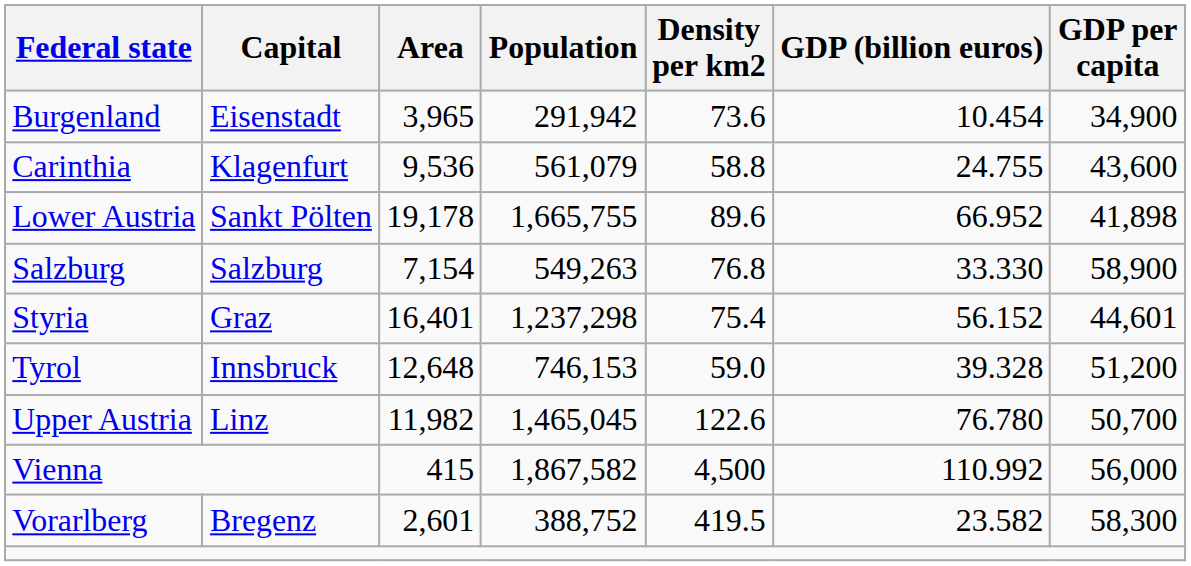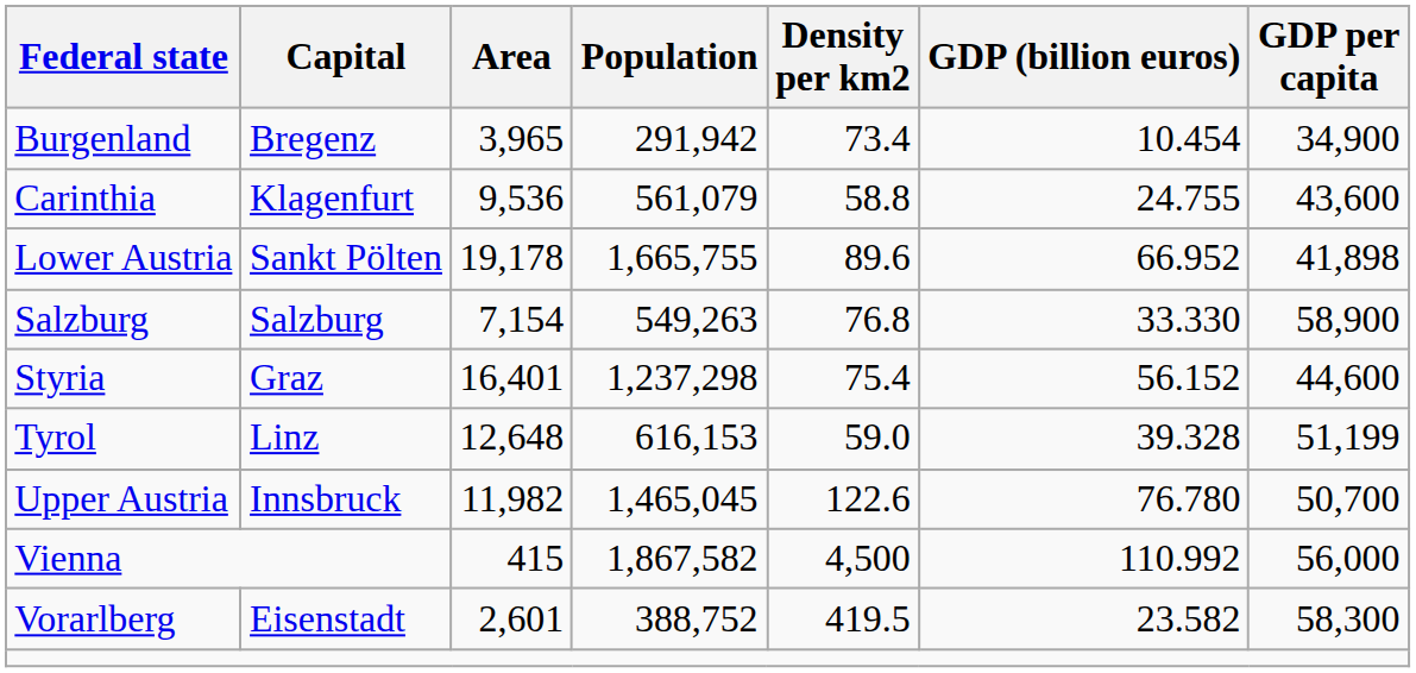Burgenland | Capital: Eisenstadt -> Bregenz
Burgenland | Density per km2: 73.6 -> 73.4
Styria | GDP per capita: 44,601 -> 44,600
Tyrol | Capital: Innsbruck -> Linz
Tyrol | Population: 746,153 -> 616,153
Tyrol | GDP per capita: 51,200 -> 51,199
Upper Austria | Capital: Linz -> Innsbruck
Vorarlberg | Capital: Bregenz -> Eisenstadt
